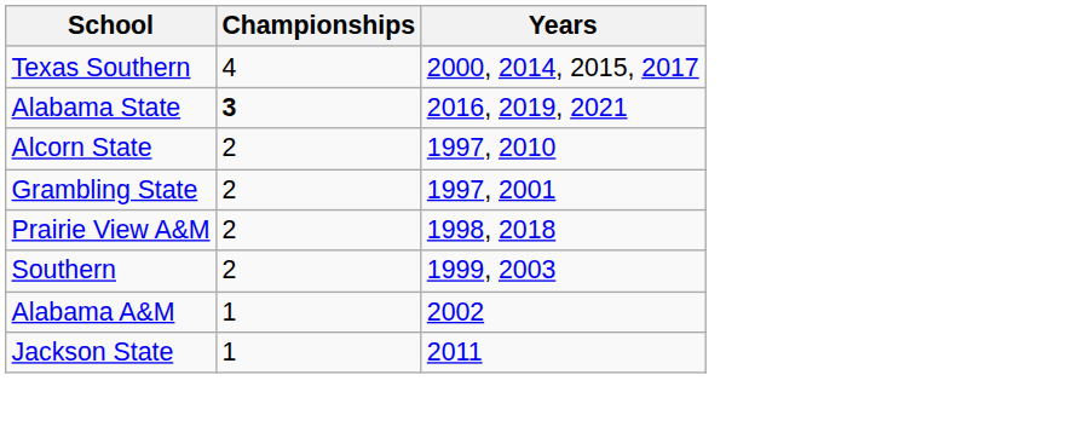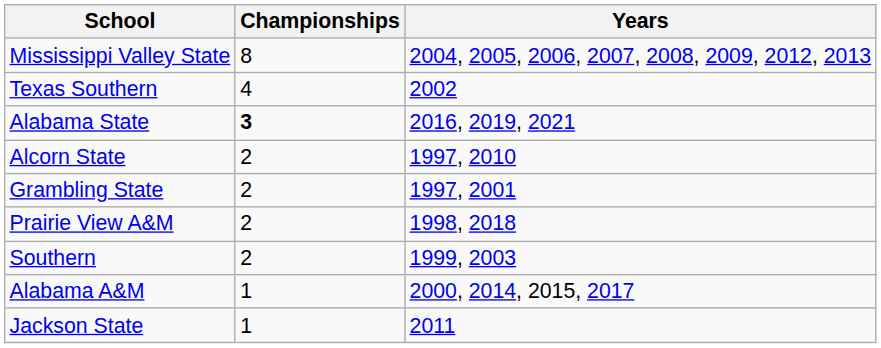+ row: Mississippi Valley State | 8 | 2004, 2005, 2006, 2007, 2008, 2009, 2012, 2013
Texas Southern | Years: 2000, 2014, 2015, 2017 -> 2002
Alabama A&M | Years: 2002 -> 2000, 2014, 2015, 2017
